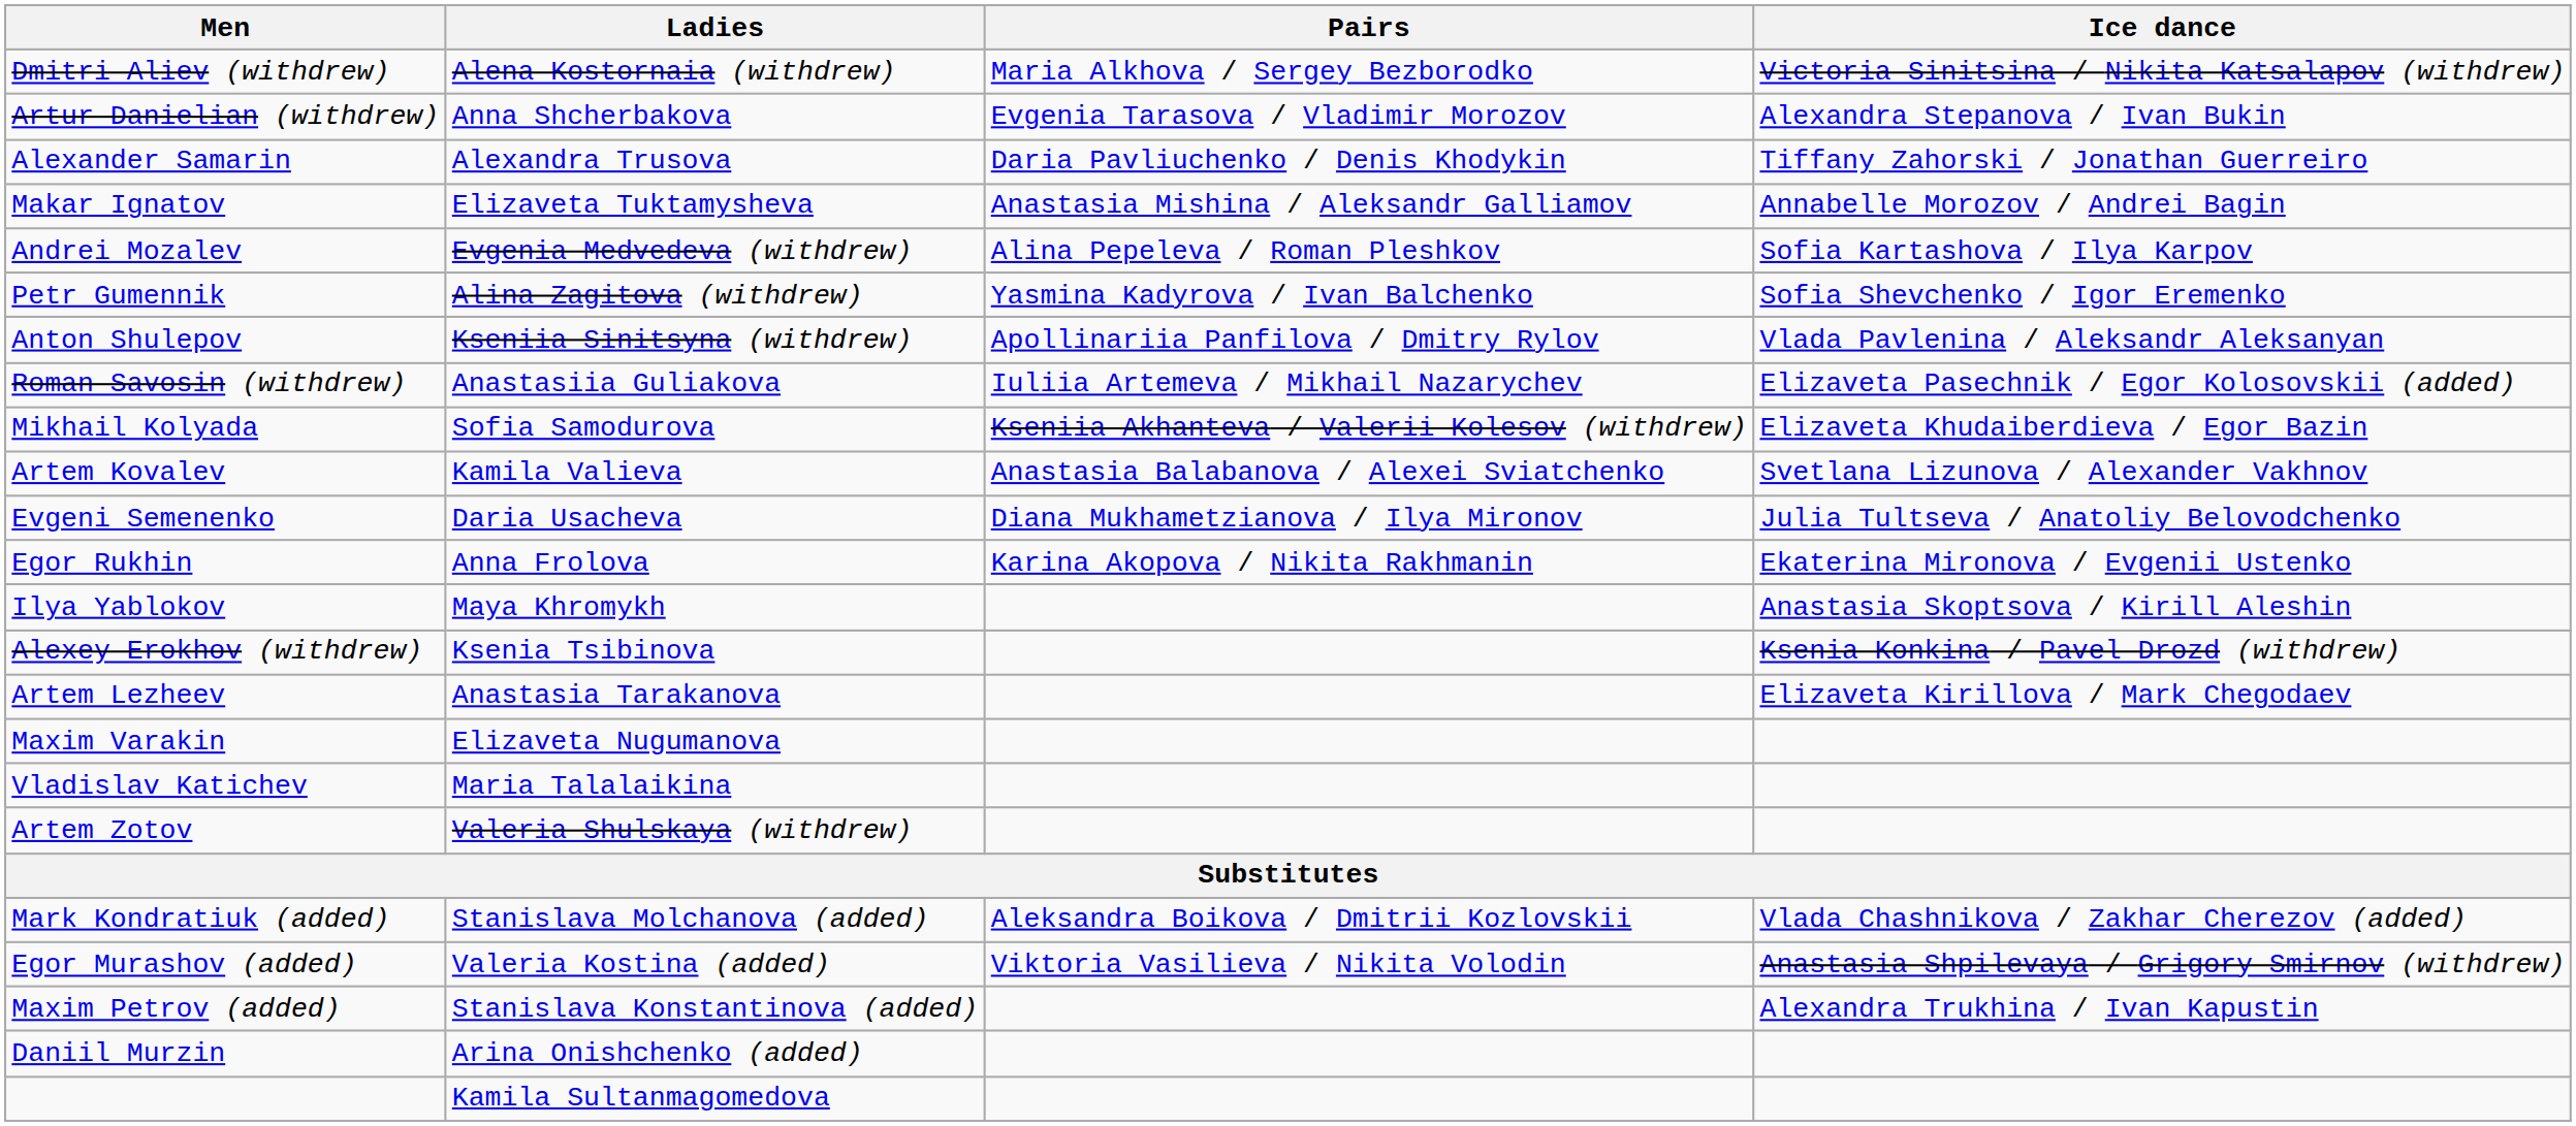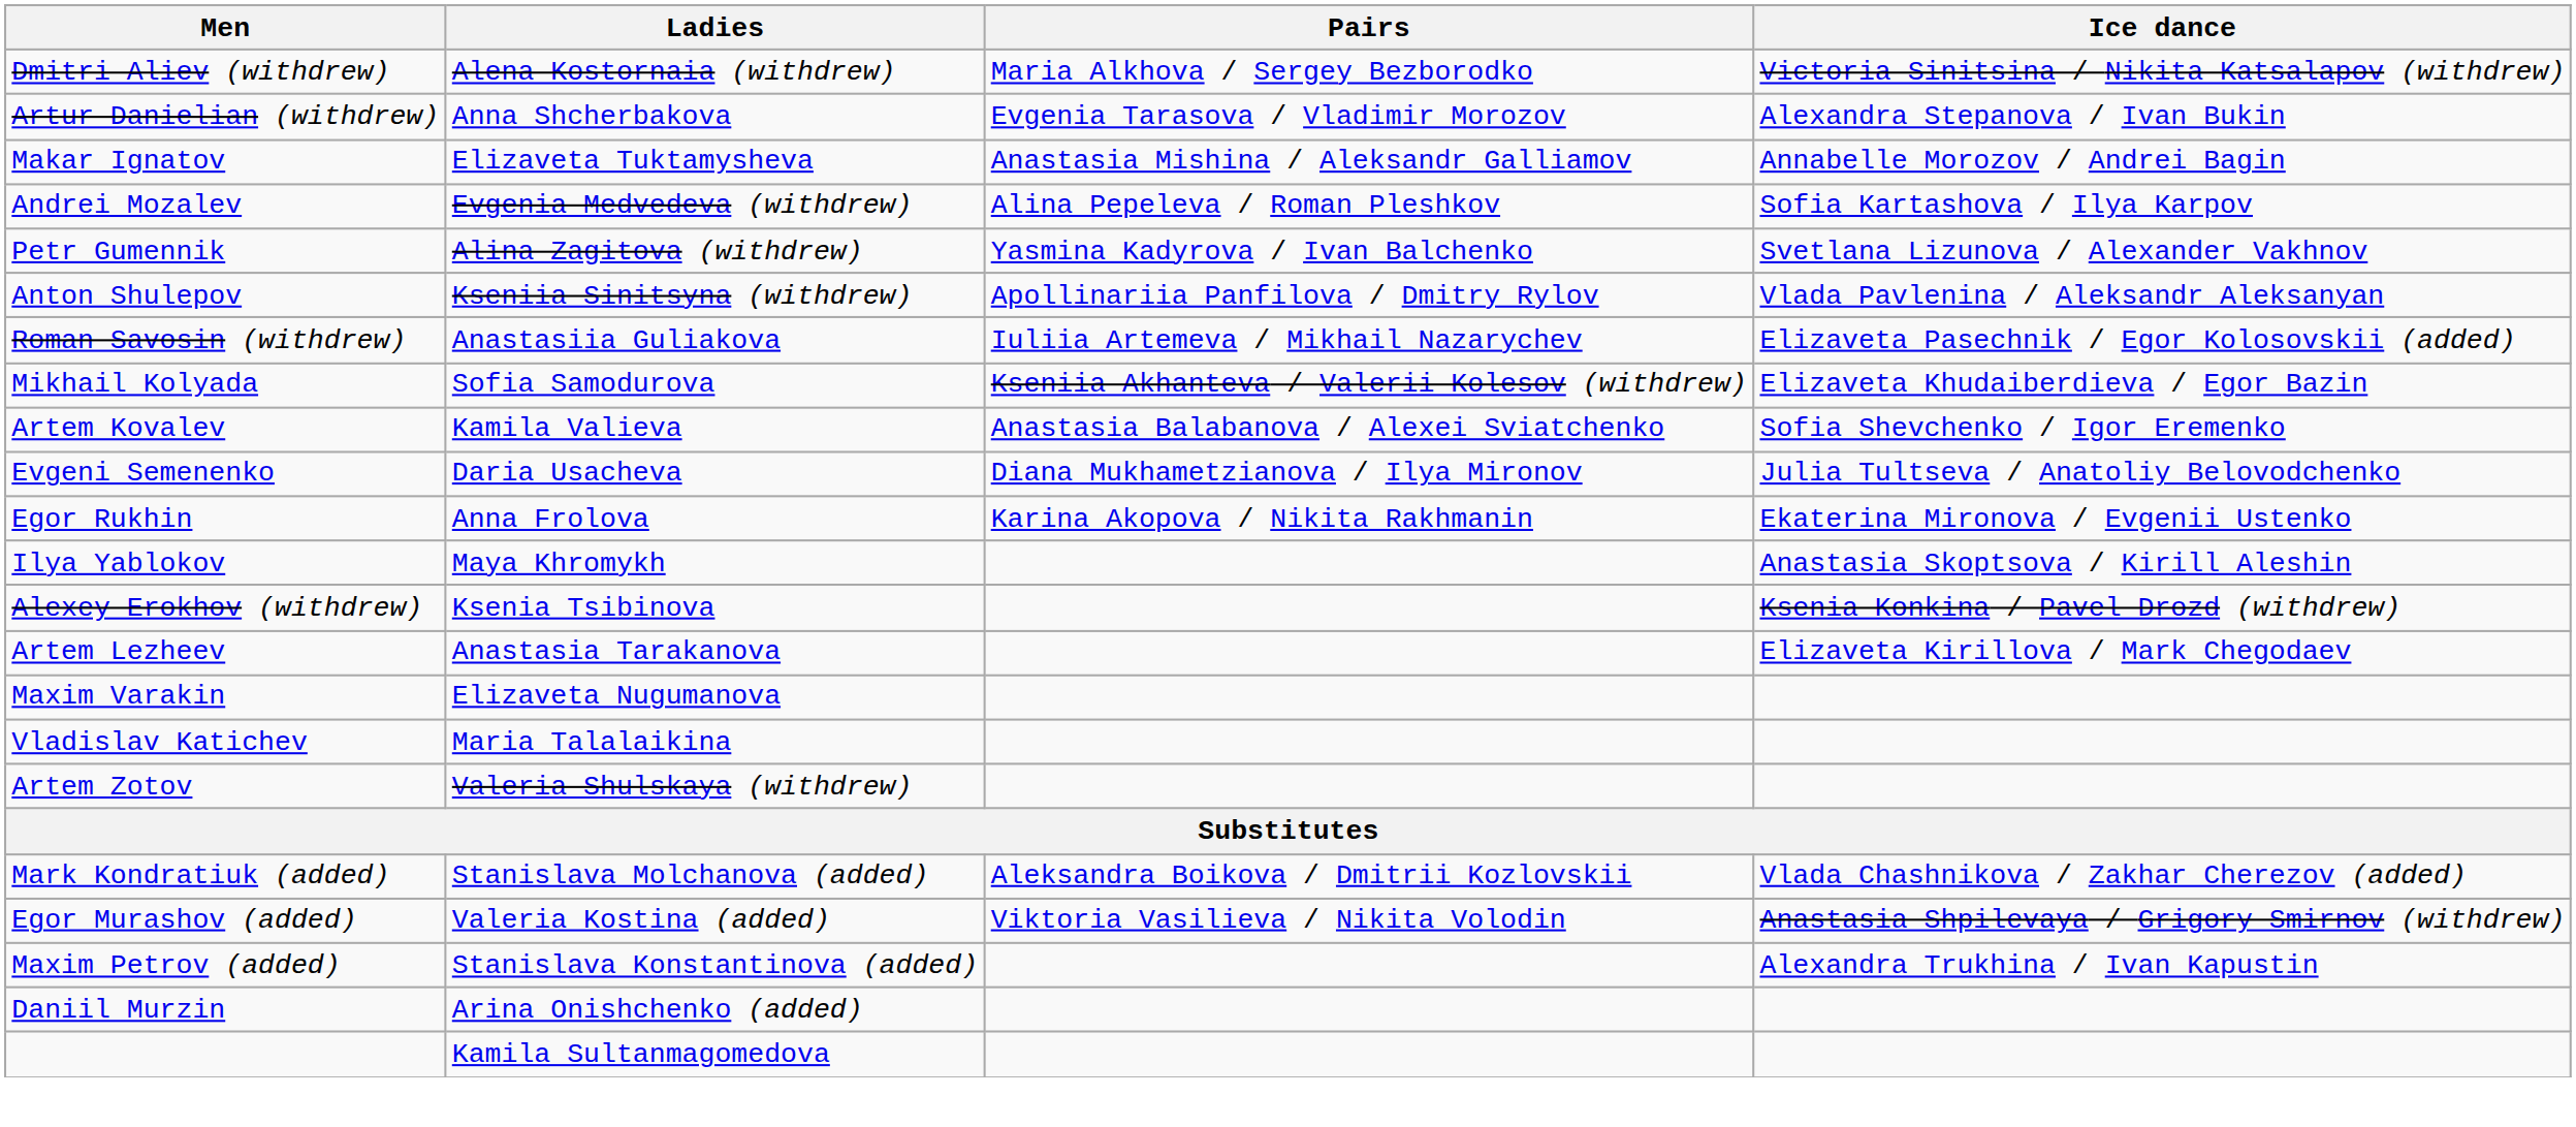- row: Alexander Samarin | Alexandra Trusova | Daria Pavliuchenko / Denis Khodykin | Tiffany Zahorski / Jonathan Guerreiro
Petr Gumennik | Ice dance: Sofia Shevchenko / Igor Eremenko -> Svetlana Lizunova / Alexander Vakhnov
Artem Kovalev | Ice dance: Svetlana Lizunova / Alexander Vakhnov -> Sofia Shevchenko / Igor Eremenko
